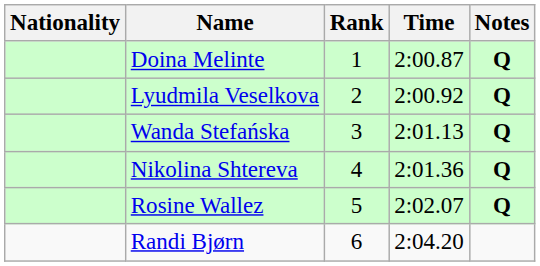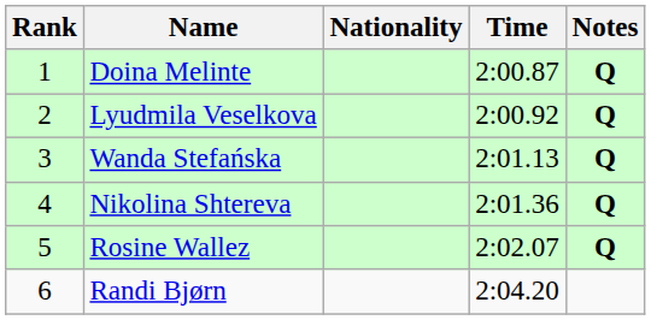columns swapped: Rank <-> Nationality
